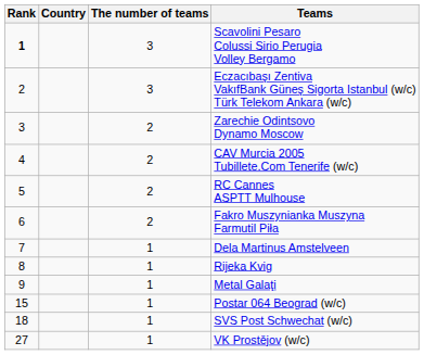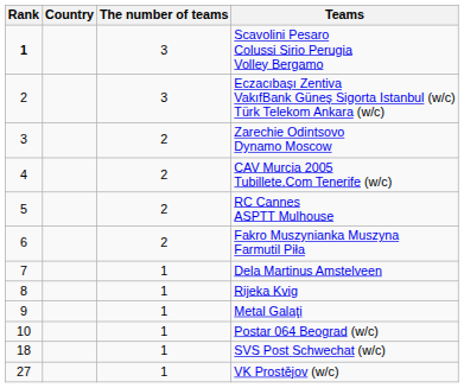Postar 064 Beograd (w/c) | Rank: 15 -> 10
